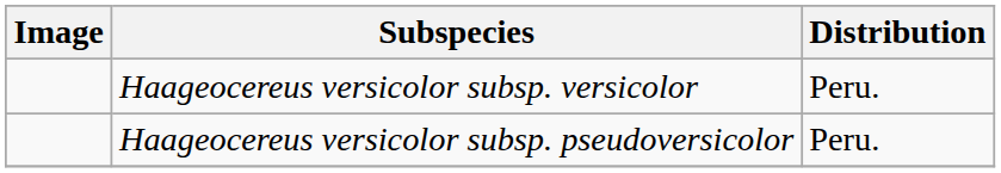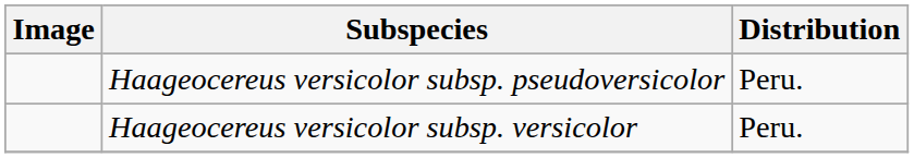rows swapped: Haageocereus versicolor subsp. pseudoversicolor <-> Haageocereus versicolor subsp. versicolor
